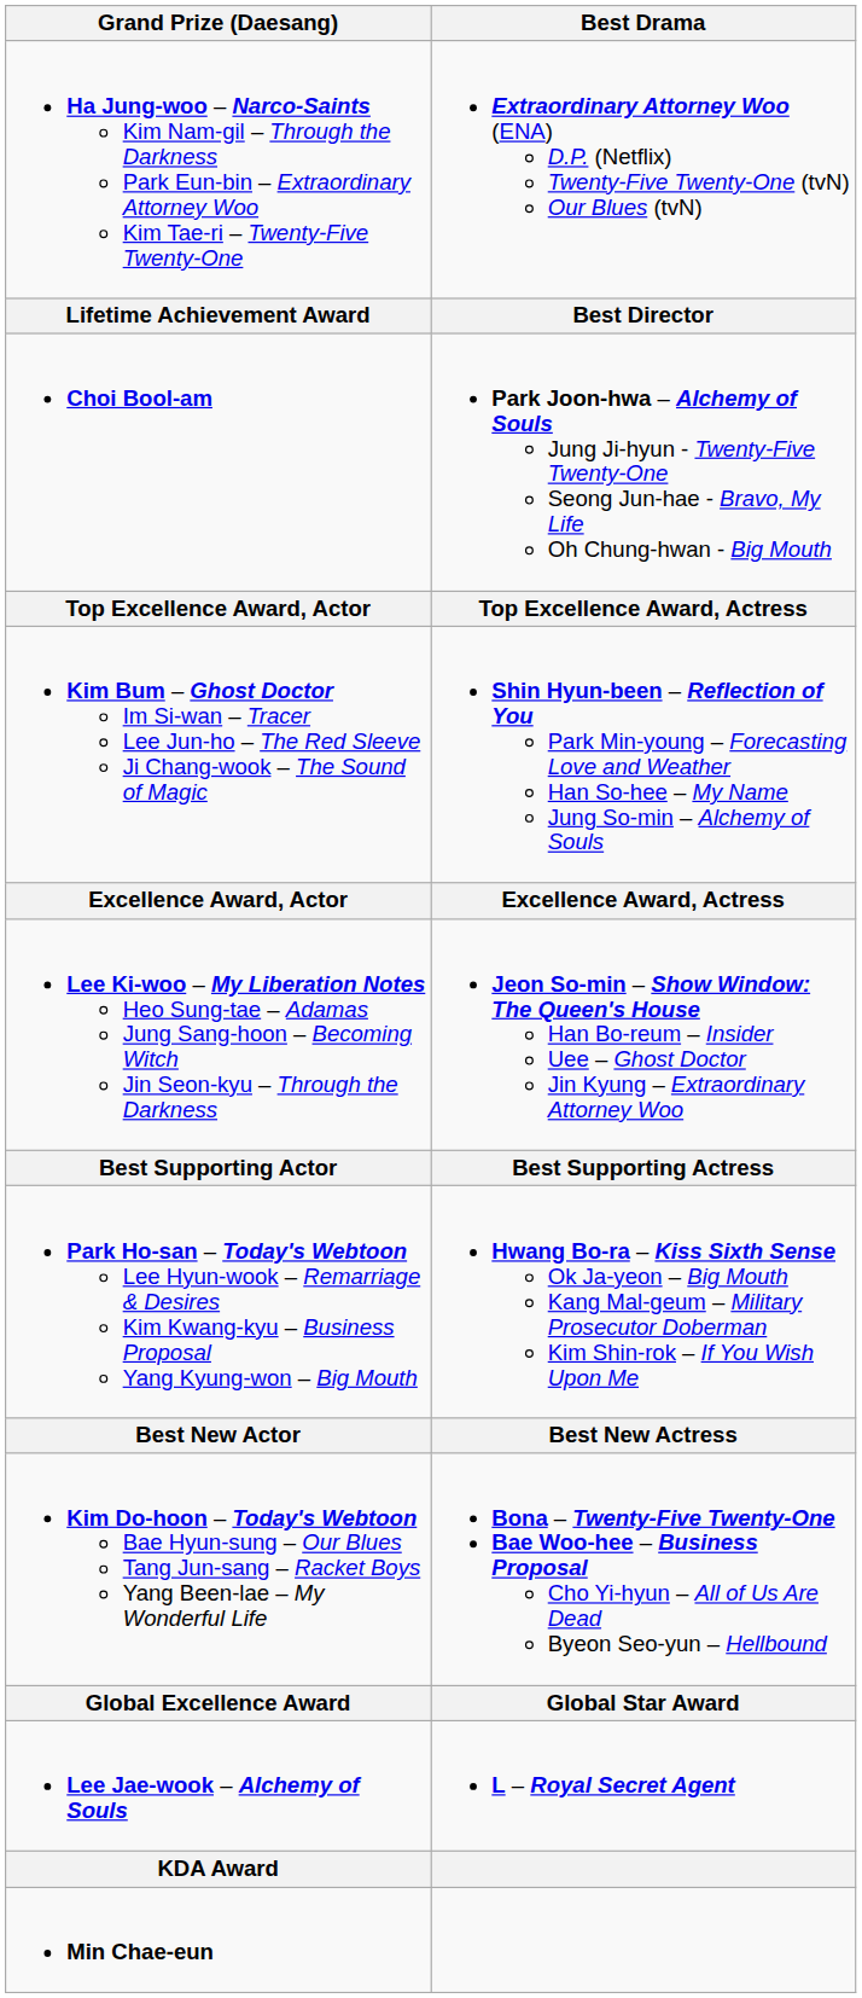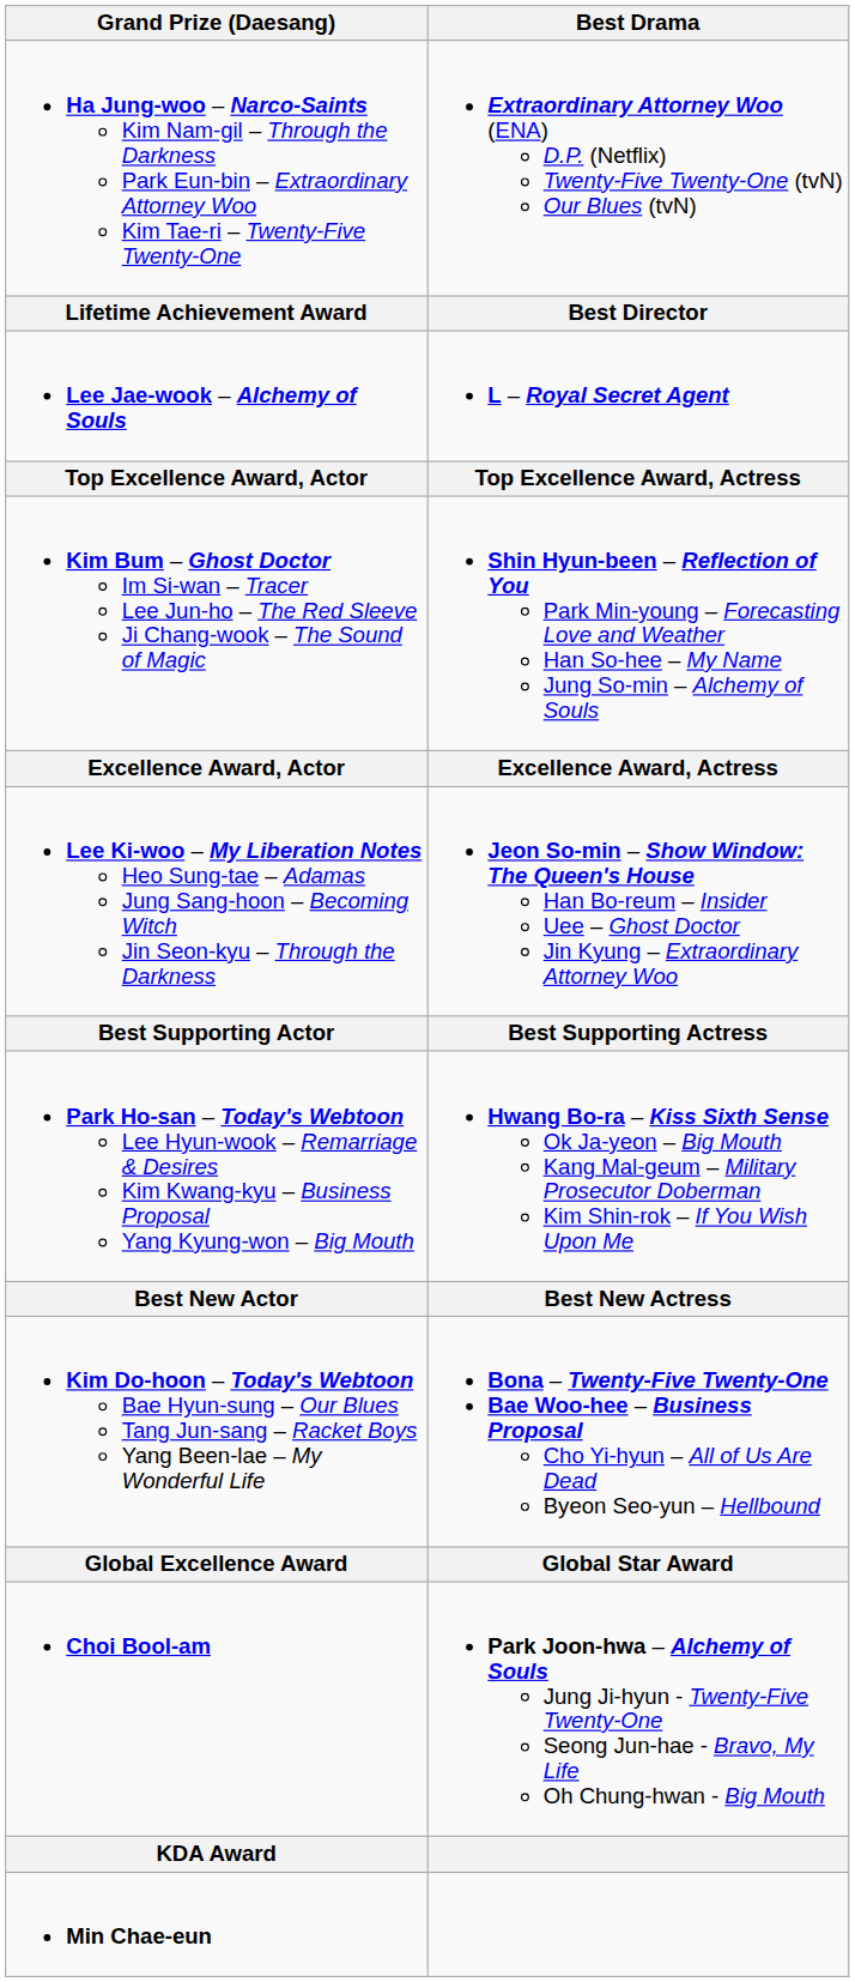rows swapped: Choi Bool-am <-> Lee Jae-wook – Alchemy of Souls
